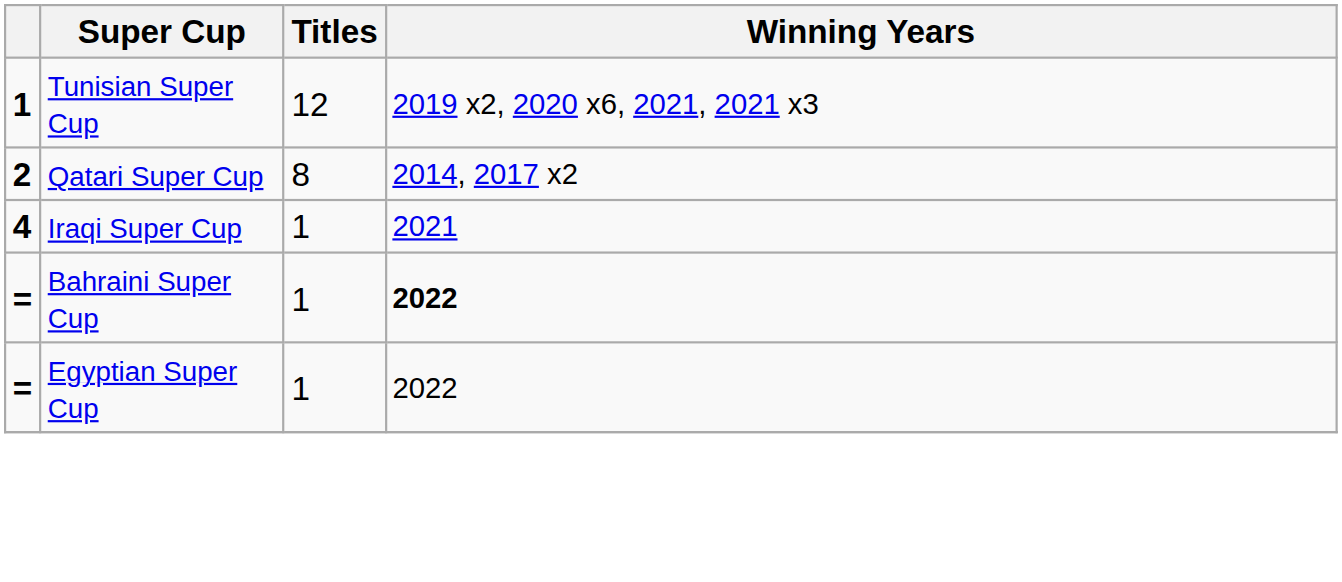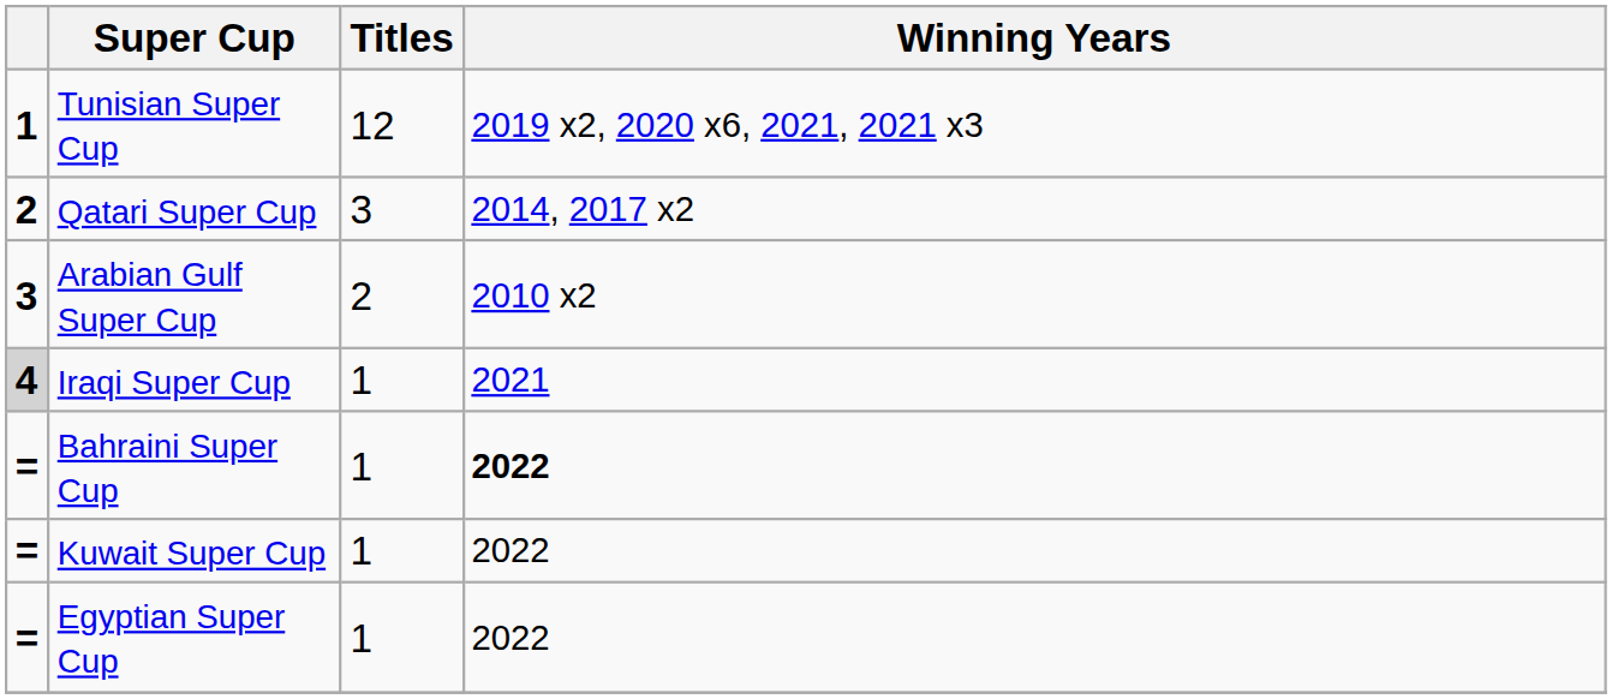Qatari Super Cup | Titles: 8 -> 3
+ row: 3 | Arabian Gulf Super Cup | 2 | 2010 x2
Iraqi Super Cup | column 1: no background -> lightgrey background
+ row: = | Kuwait Super Cup | 1 | 2022
